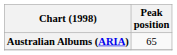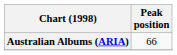Australian Albums (ARIA) | Peak position: 65 -> 66
